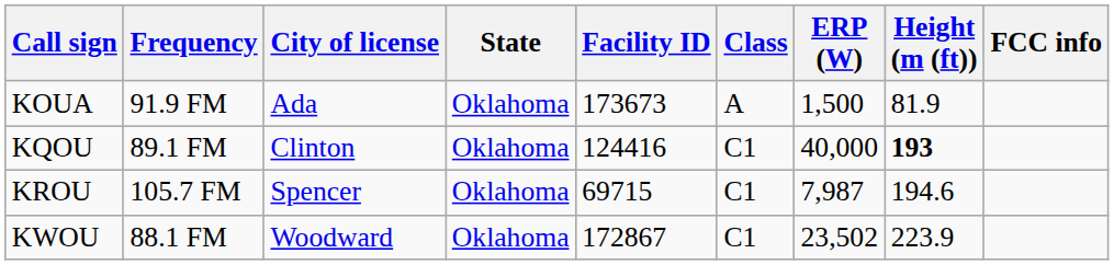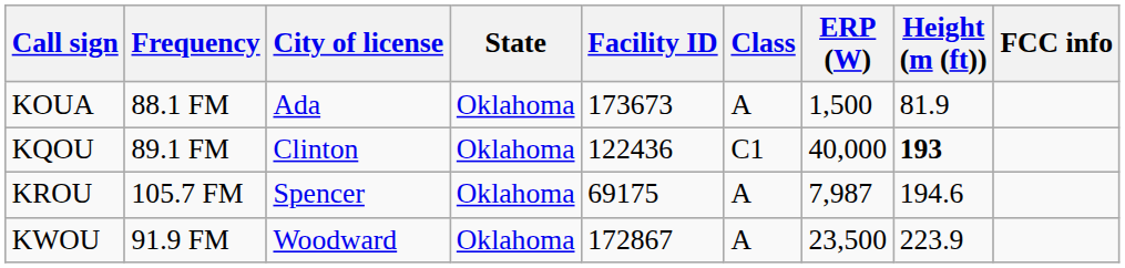KOUA | Frequency: 91.9 FM -> 88.1 FM
KQOU | Facility ID: 124416 -> 122436
KROU | Facility ID: 69715 -> 69175
KROU | Class: C1 -> A
KWOU | Frequency: 88.1 FM -> 91.9 FM
KWOU | Class: C1 -> A
KWOU | ERP (W): 23,502 -> 23,500
